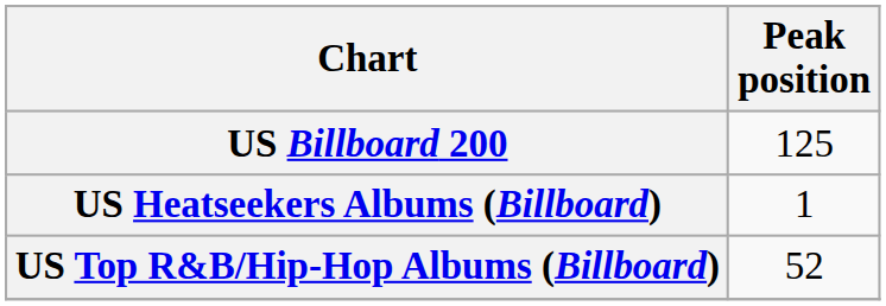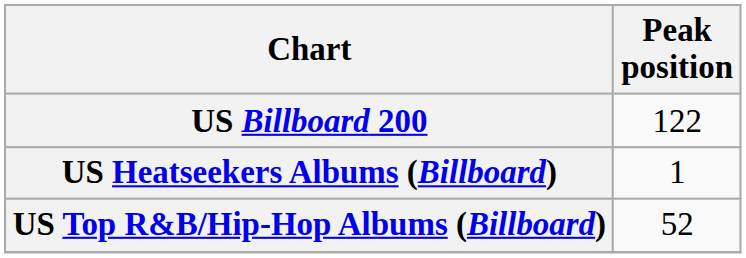US Billboard 200 | Peak position: 125 -> 122
